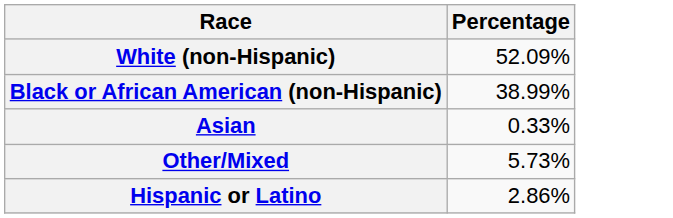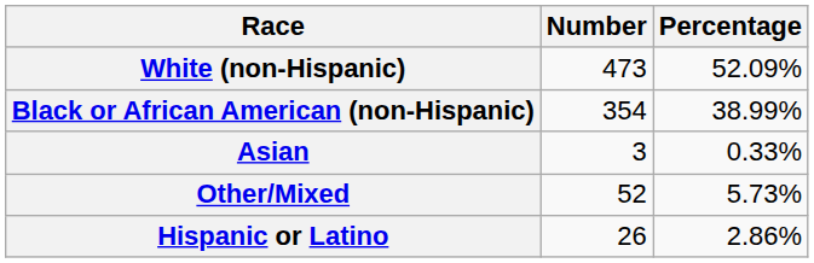+ column: Number | 473 | 354 | 3 | 52 | 26
